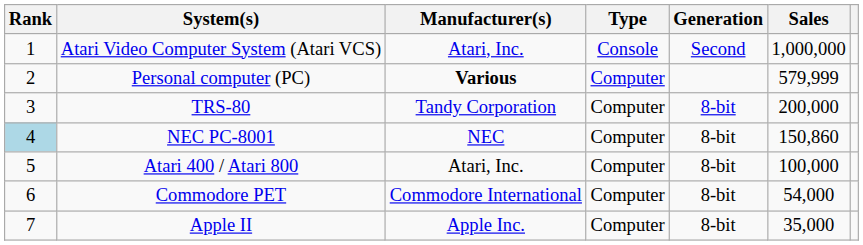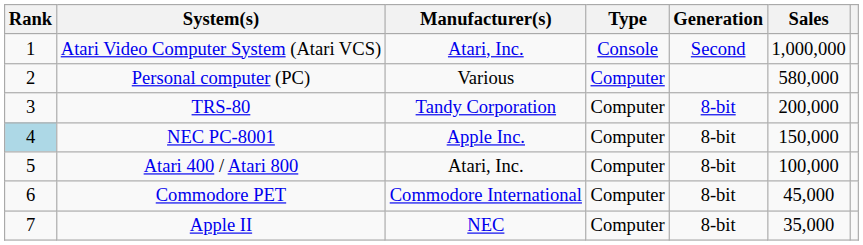Personal computer (PC) | Manufacturer(s): bold -> normal
Personal computer (PC) | Sales: 579,999 -> 580,000
NEC PC-8001 | Manufacturer(s): NEC -> Apple Inc.
NEC PC-8001 | Sales: 150,860 -> 150,000
Commodore PET | Sales: 54,000 -> 45,000
Apple II | Manufacturer(s): Apple Inc. -> NEC
